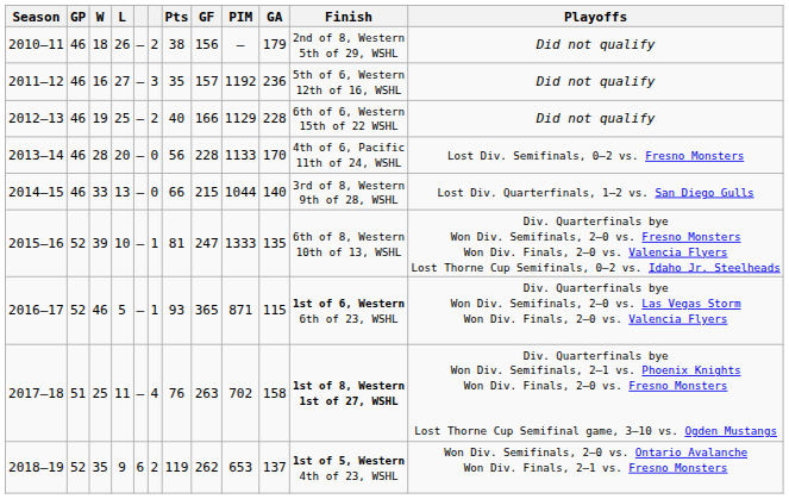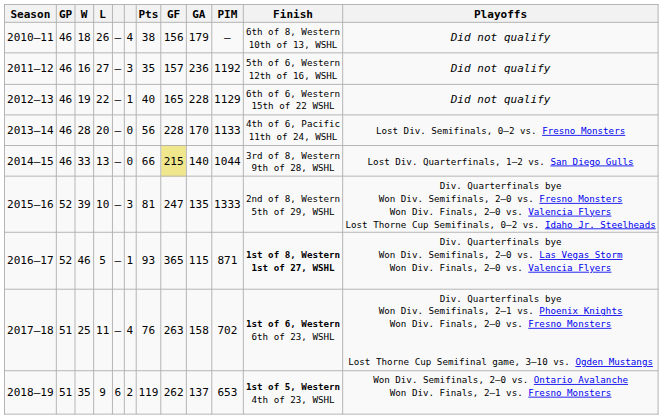columns swapped: GA <-> PIM
2010–11 | column 6: 2 -> 4
2010–11 | Finish: 2nd of 8, Western 5th of 29, WSHL -> 6th of 8, Western 10th of 13, WSHL
2012–13 | L: 25 -> 22
2012–13 | column 6: 2 -> 1
2012–13 | GF: 166 -> 165
2014–15 | GF: no background -> khaki background
2015–16 | column 6: 1 -> 3
2015–16 | Finish: 6th of 8, Western 10th of 13, WSHL -> 2nd of 8, Western 5th of 29, WSHL
2016–17 | Finish: 1st of 6, Western 6th of 23, WSHL -> 1st of 8, Western 1st of 27, WSHL
2017–18 | Finish: 1st of 8, Western 1st of 27, WSHL -> 1st of 6, Western 6th of 23, WSHL
2018–19 | GP: 52 -> 51
